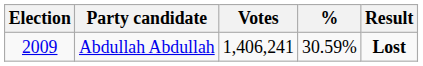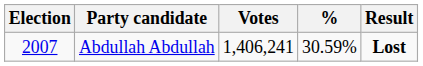Abdullah Abdullah | Election: 2009 -> 2007
